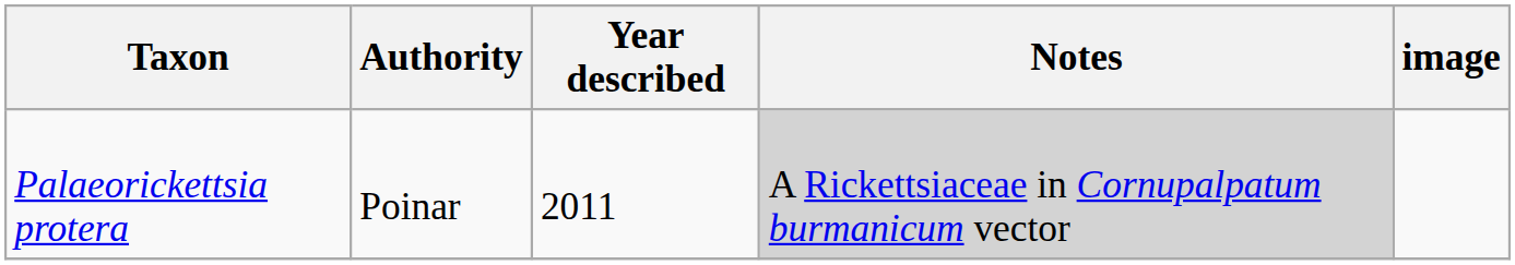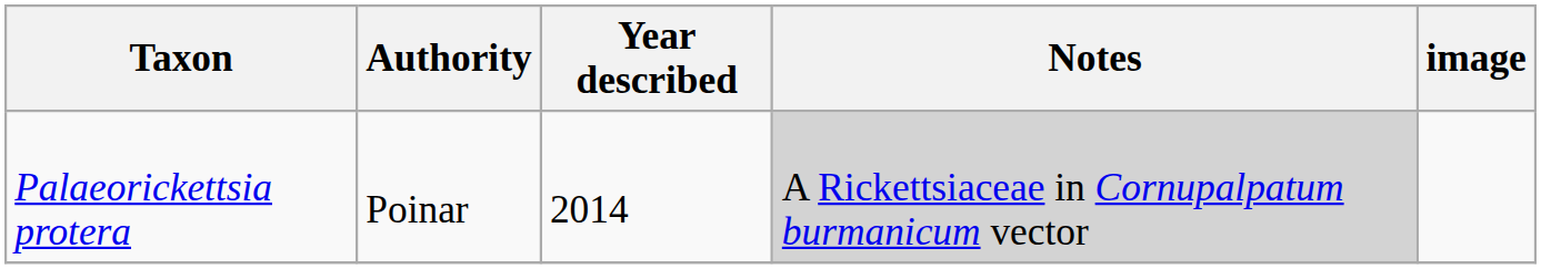Palaeorickettsia protera | Year described: 2011 -> 2014
